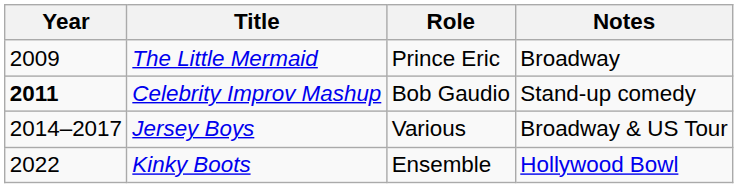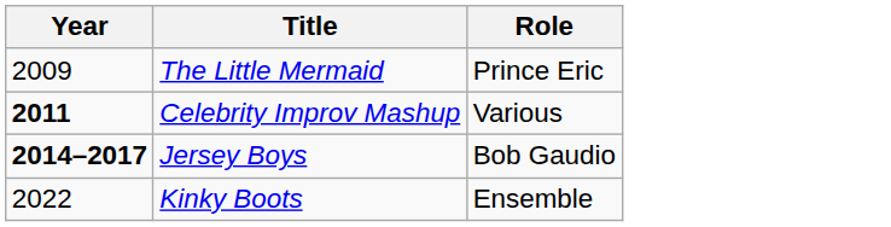- column: Notes | Broadway | Stand-up comedy | Broadway & US Tour | Hollywood Bowl
Celebrity Improv Mashup | Role: Bob Gaudio -> Various
Jersey Boys | Year: normal -> bold
Jersey Boys | Role: Various -> Bob Gaudio
